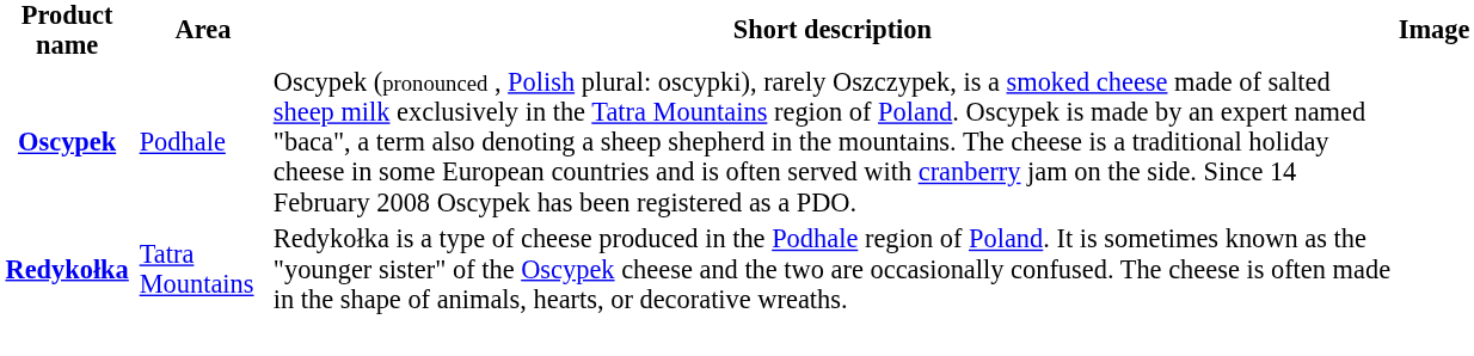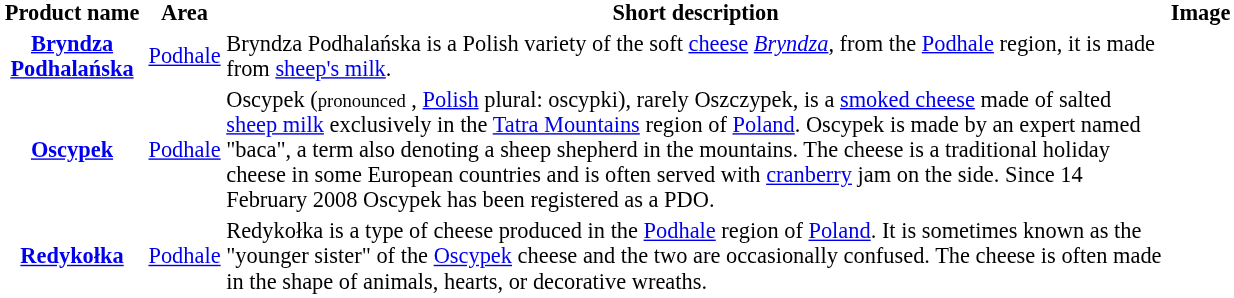+ row: Bryndza Podhalańska | Podhale | Bryndza Podhalańska is a Polish variety of the soft cheese Bryndza, from the Podhale region, it is made from sheep's milk.
Redykołka | Area: Tatra Mountains -> Podhale
